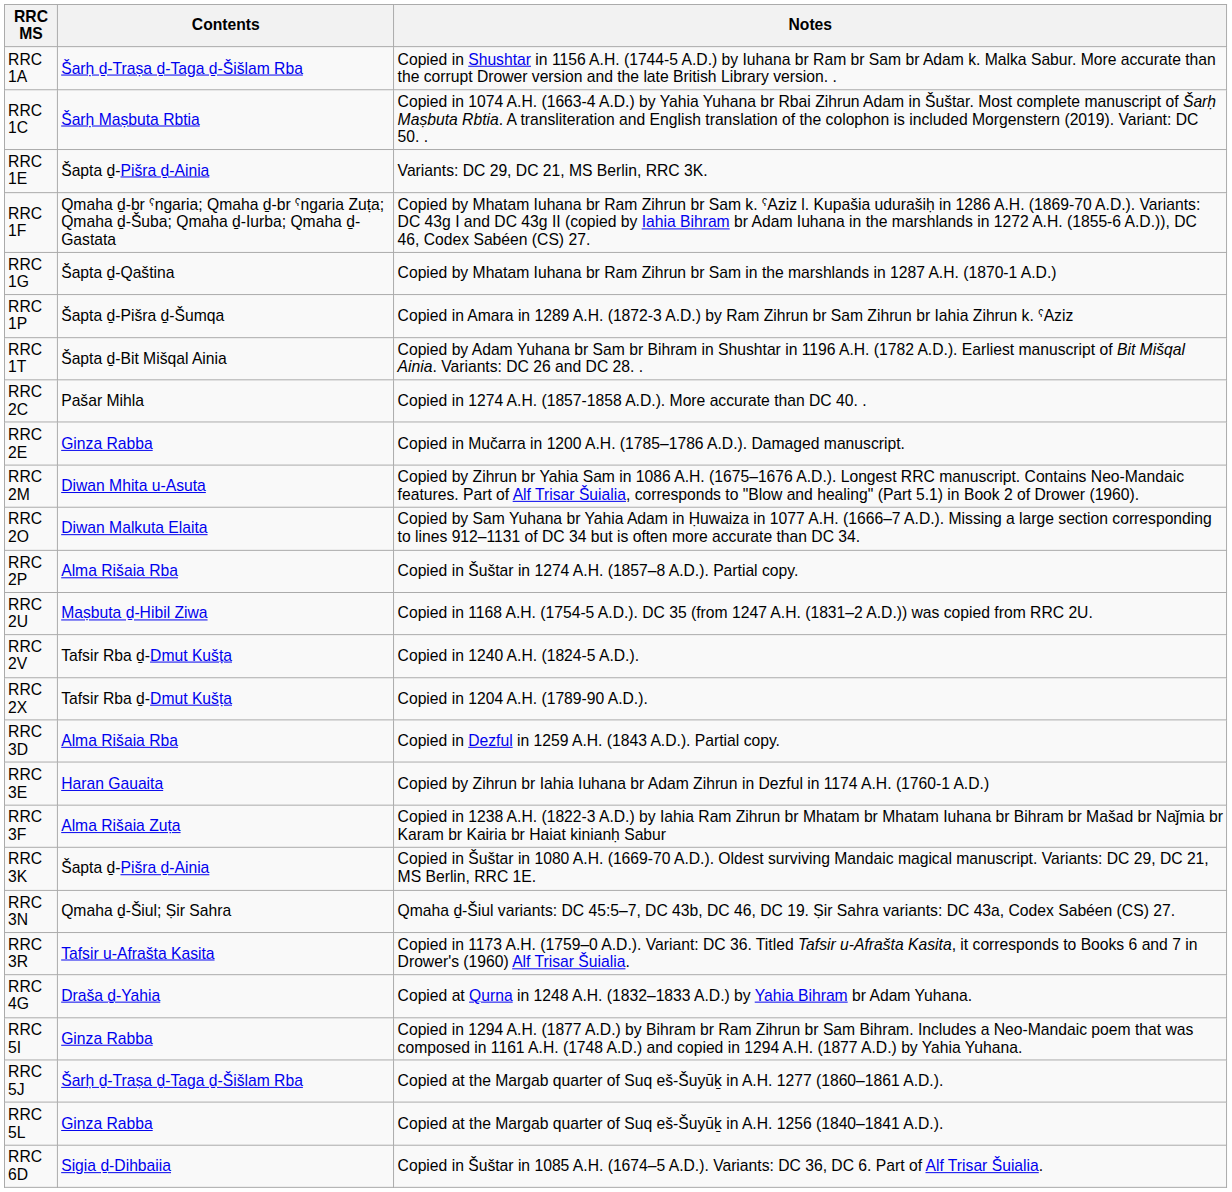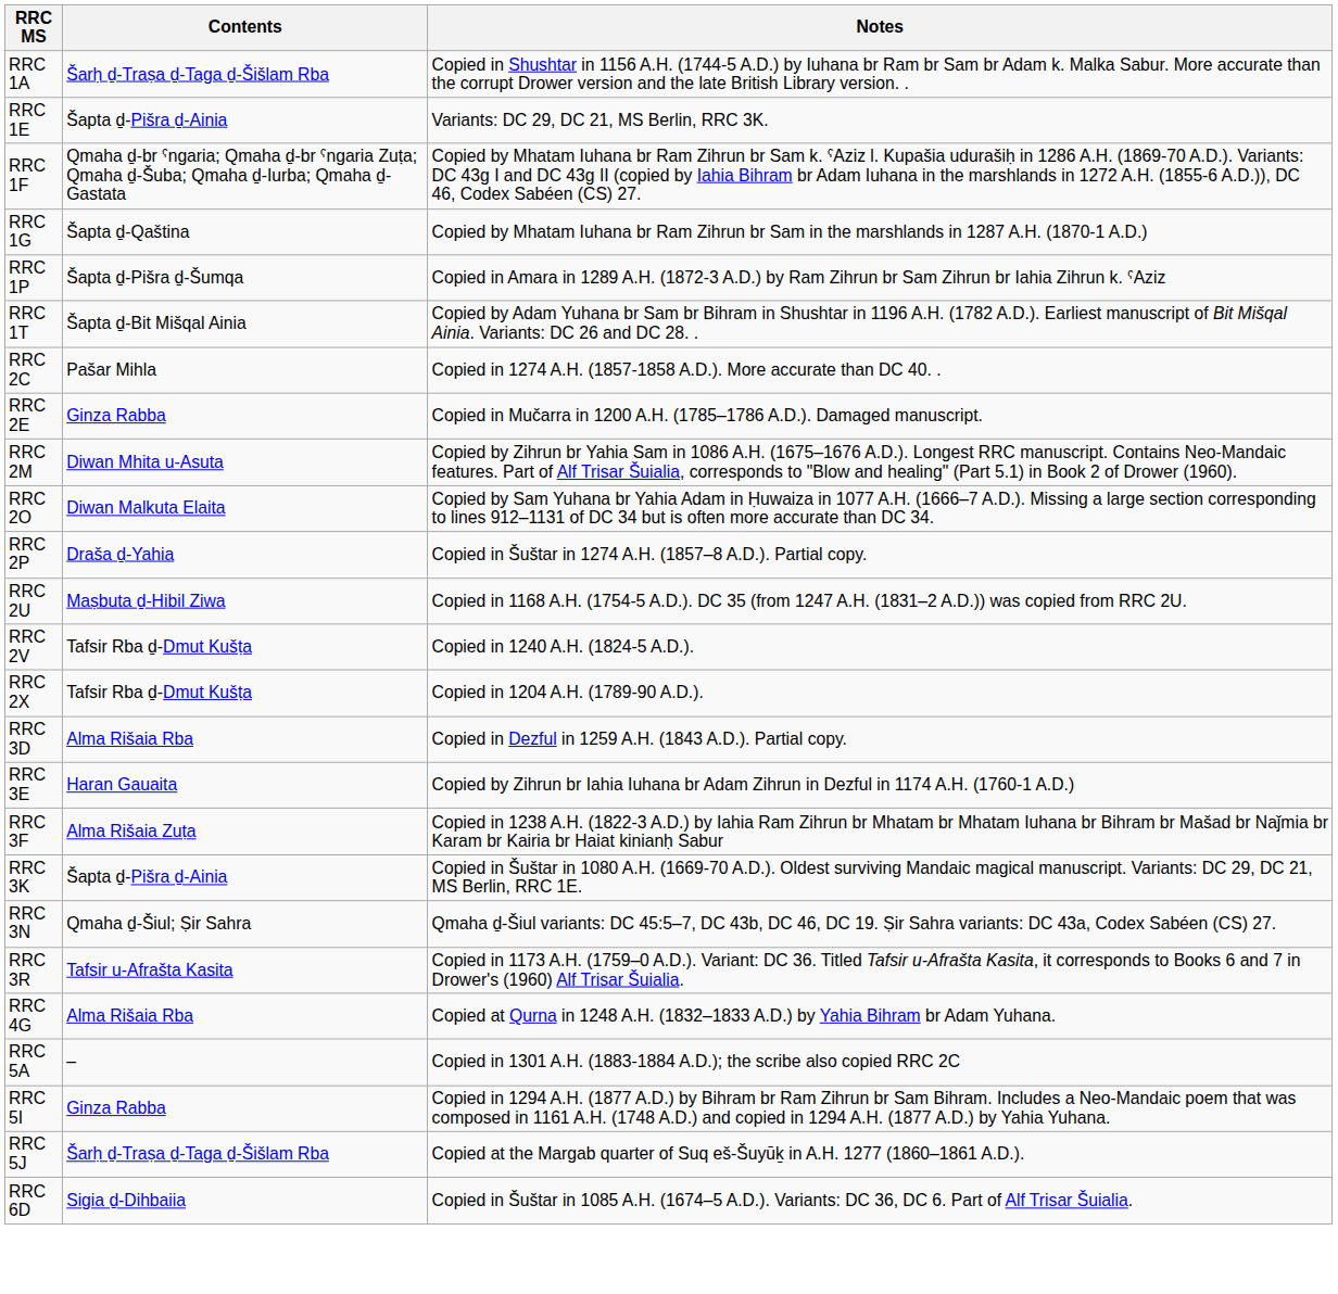- row: RRC 1C | Šarḥ Maṣbuta Rbtia | Copied in 1074 A.H. (1663-4 A.D.) by Yahia Yuhana br Rbai Zihrun Adam in Šuštar. Most complete manuscript of Šarḥ Maṣbuta Rbtia. A transliteration and English translation of the colophon is included Morgenstern (2019). Variant: DC 50. .
RRC 2P | Contents: Alma Rišaia Rba -> Draša ḏ-Yahia
RRC 4G | Contents: Draša ḏ-Yahia -> Alma Rišaia Rba
+ row: RRC 5A | – | Copied in 1301 A.H. (1883-1884 A.D.); the scribe also copied RRC 2C
- row: RRC 5L | Ginza Rabba | Copied at the Margab quarter of Suq eš-Šuyūḵ in A.H. 1256 (1840–1841 A.D.).
